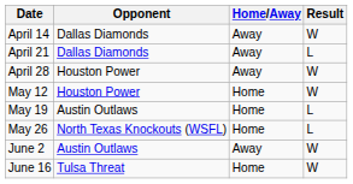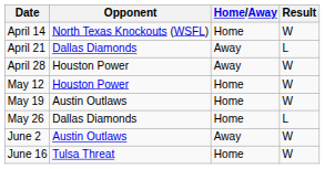April 14 | Opponent: Dallas Diamonds -> North Texas Knockouts (WSFL)
April 14 | Home/Away: Away -> Home
May 19 | Result: L -> W
May 26 | Opponent: North Texas Knockouts (WSFL) -> Dallas Diamonds
